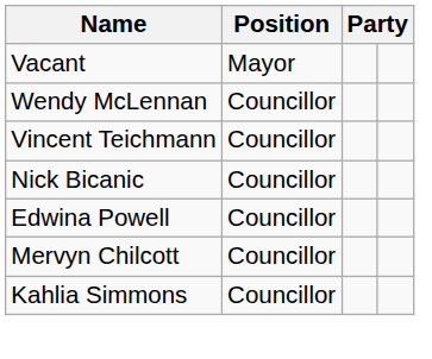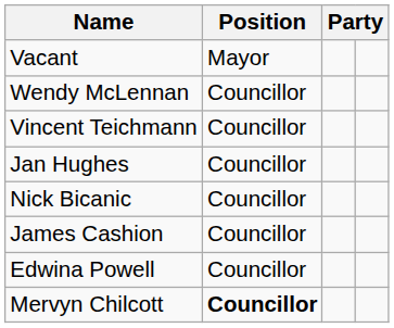+ row: Jan Hughes | Councillor
+ row: James Cashion | Councillor
Mervyn Chilcott | Position: normal -> bold
- row: Kahlia Simmons | Councillor
